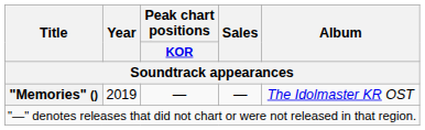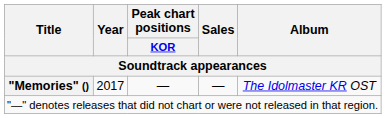"Memories" () | Year: 2019 -> 2017
